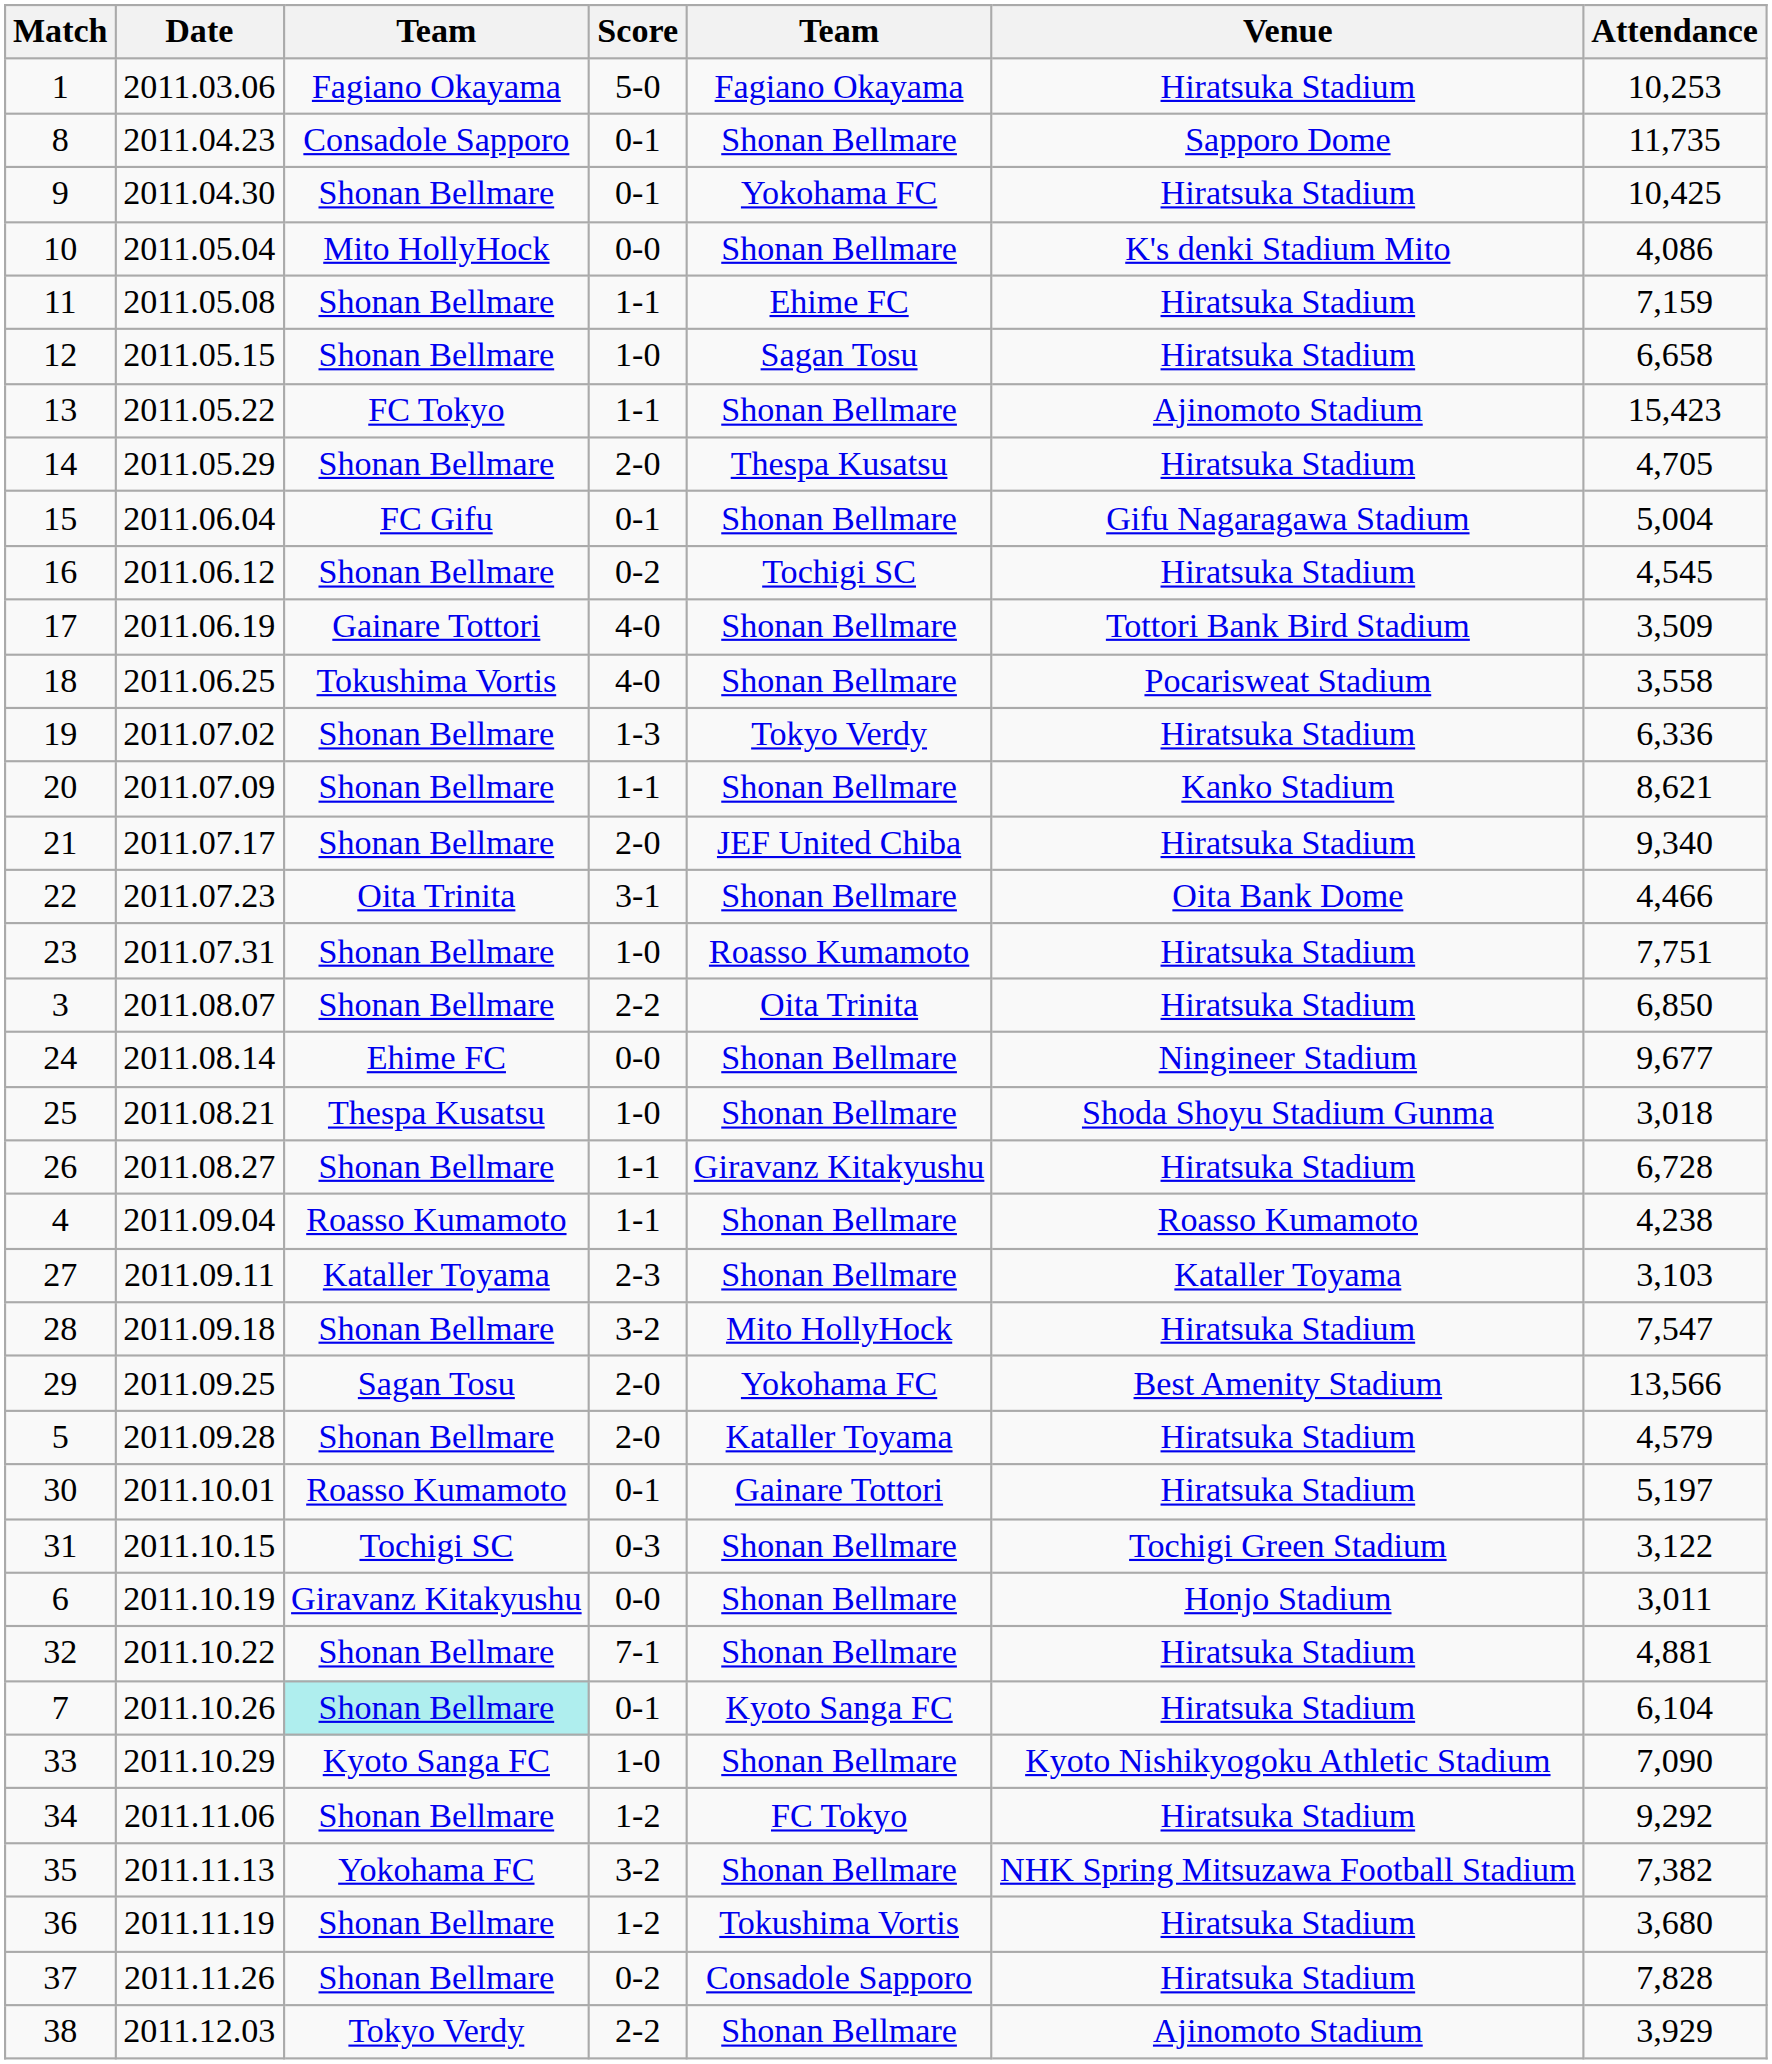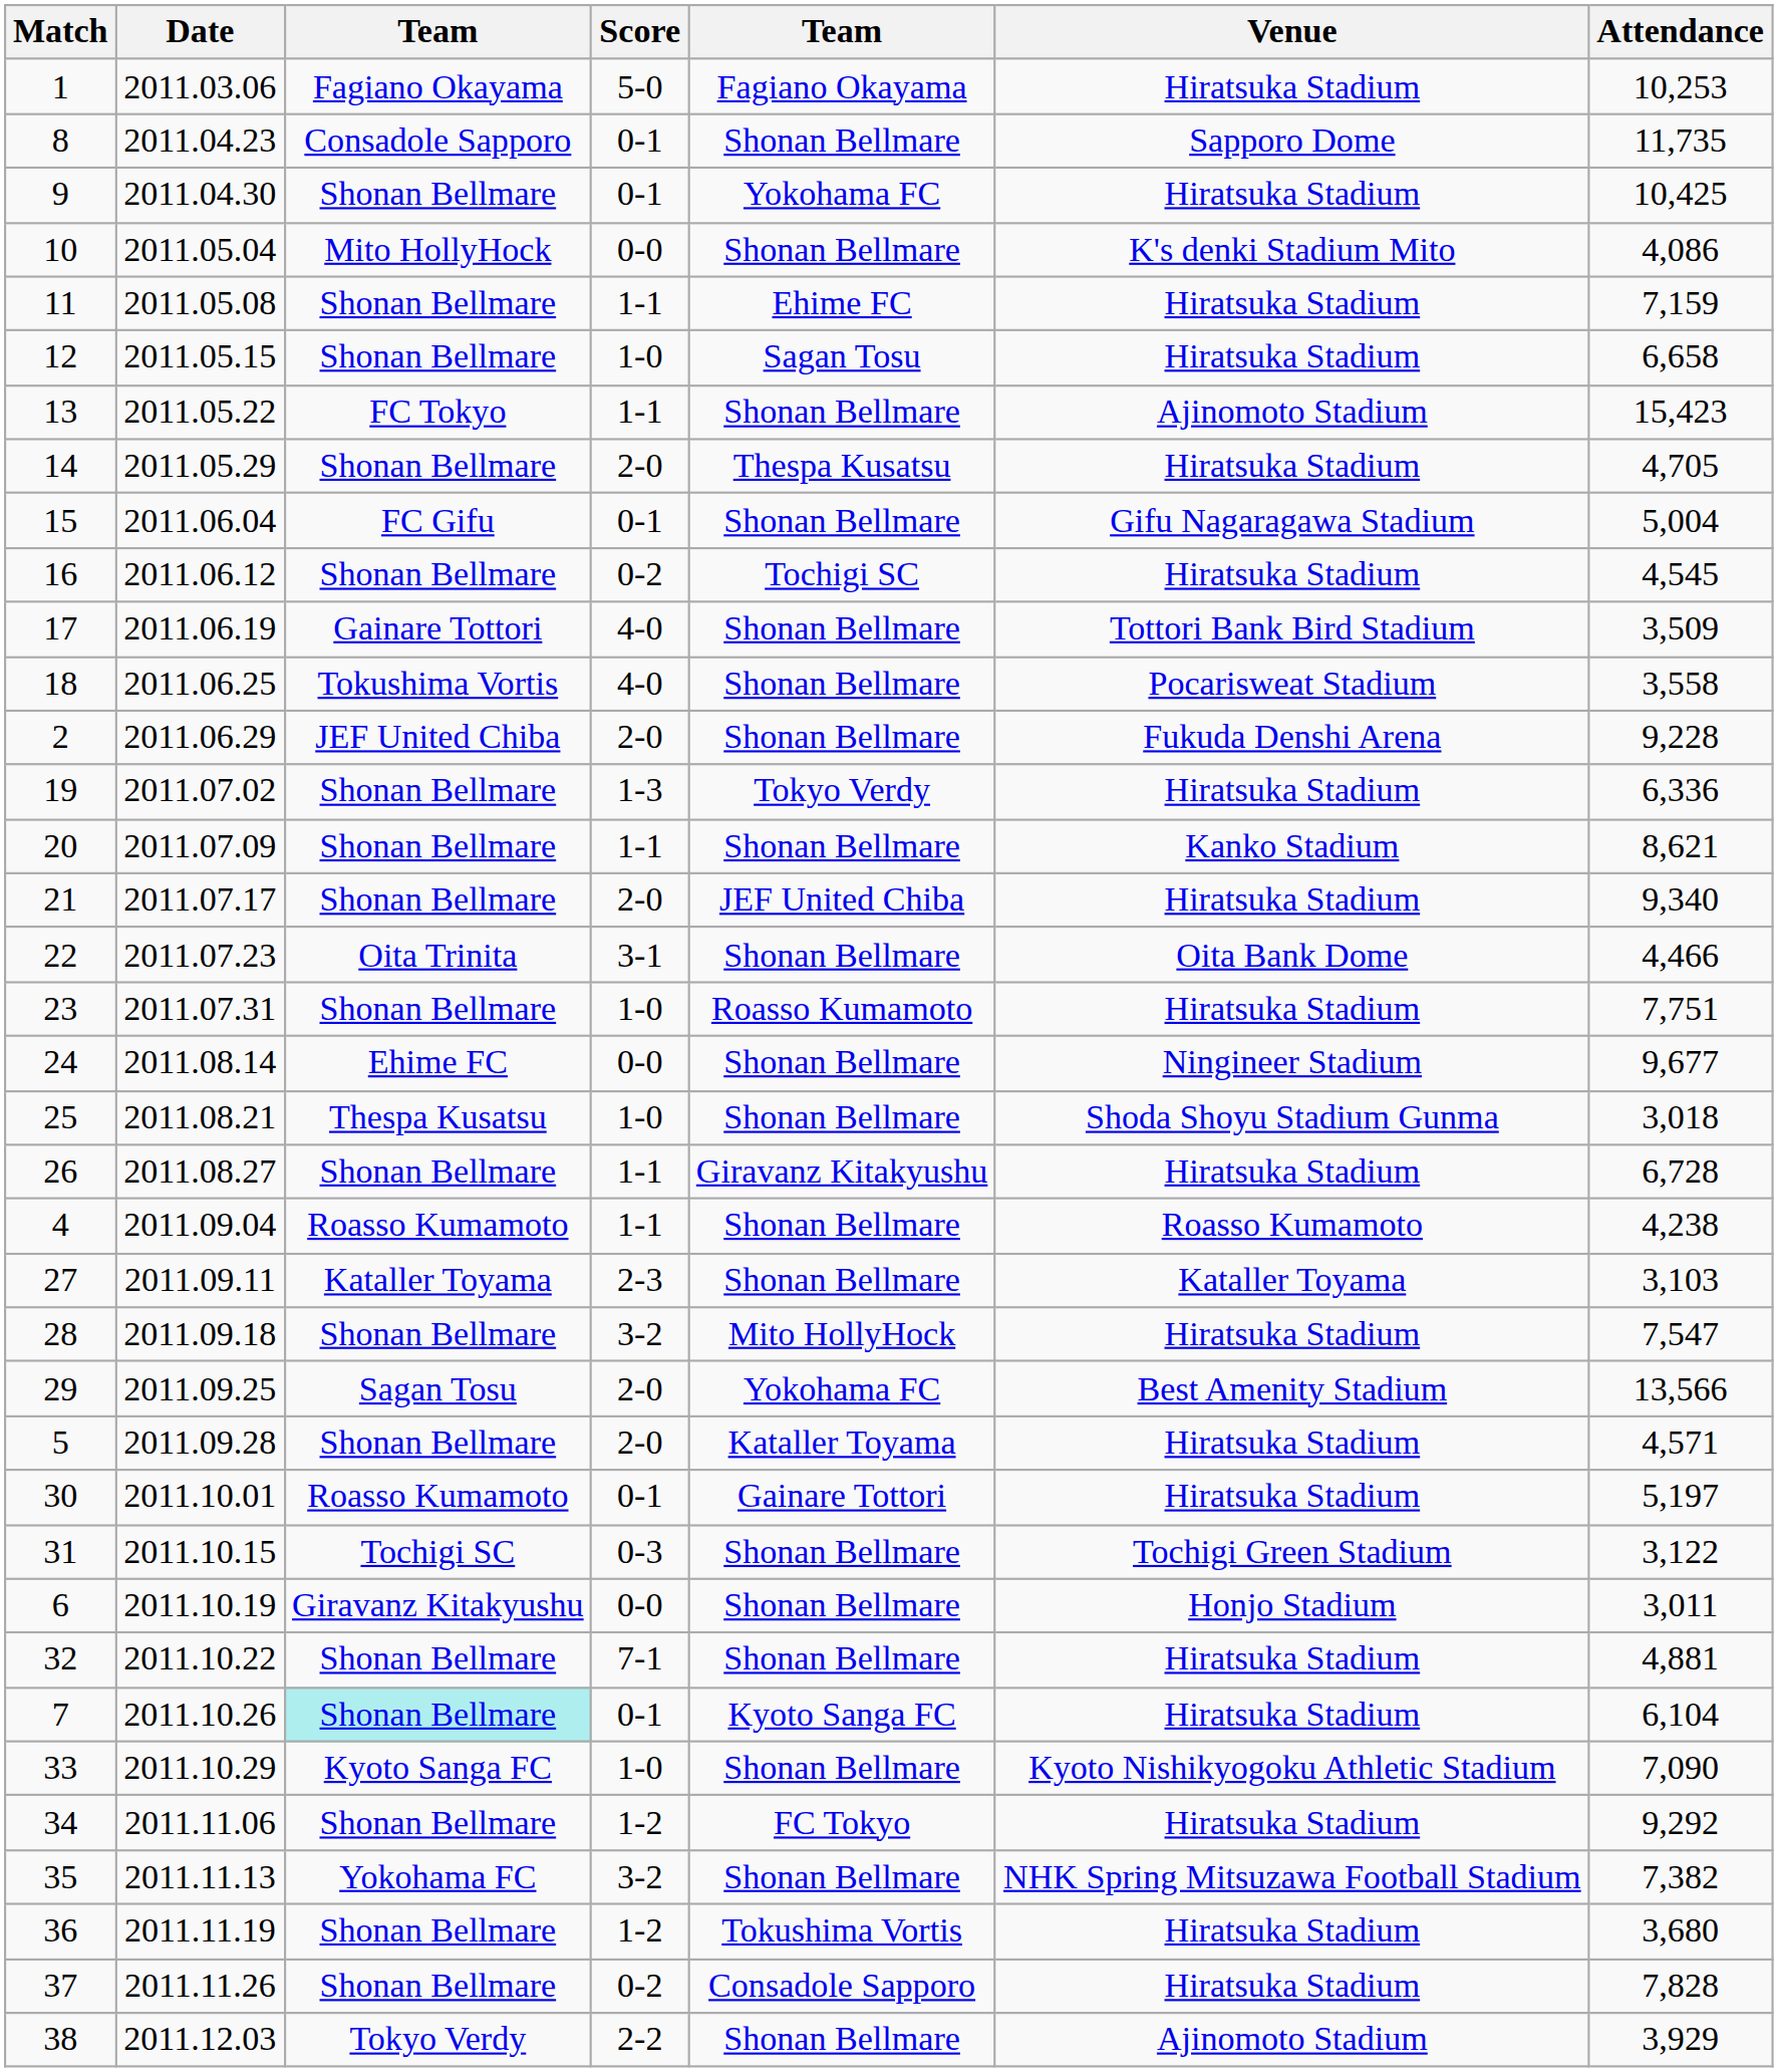+ row: 2 | 2011.06.29 | JEF United Chiba | 2-0 | Shonan Bellmare | Fukuda Denshi Arena | 9,228
- row: 3 | 2011.08.07 | Shonan Bellmare | 2-2 | Oita Trinita | Hiratsuka Stadium | 6,850
5 | Attendance: 4,579 -> 4,571
